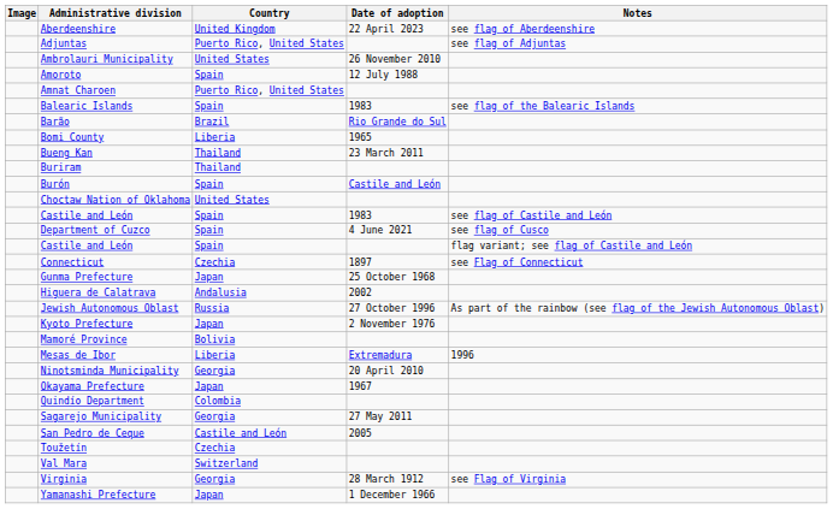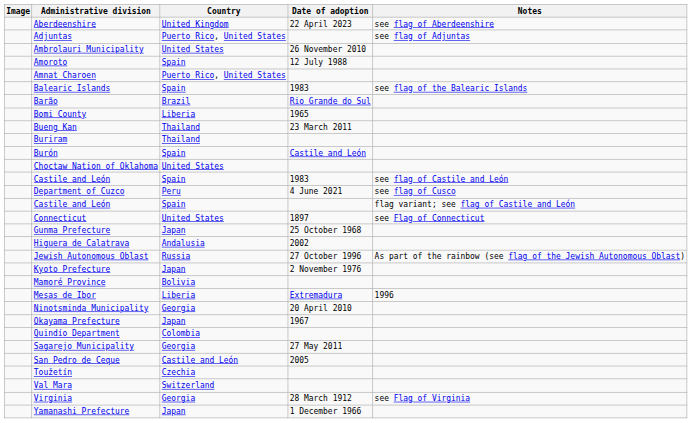Department of Cuzco | Country: Spain -> Peru
Connecticut | Country: Czechia -> United States
